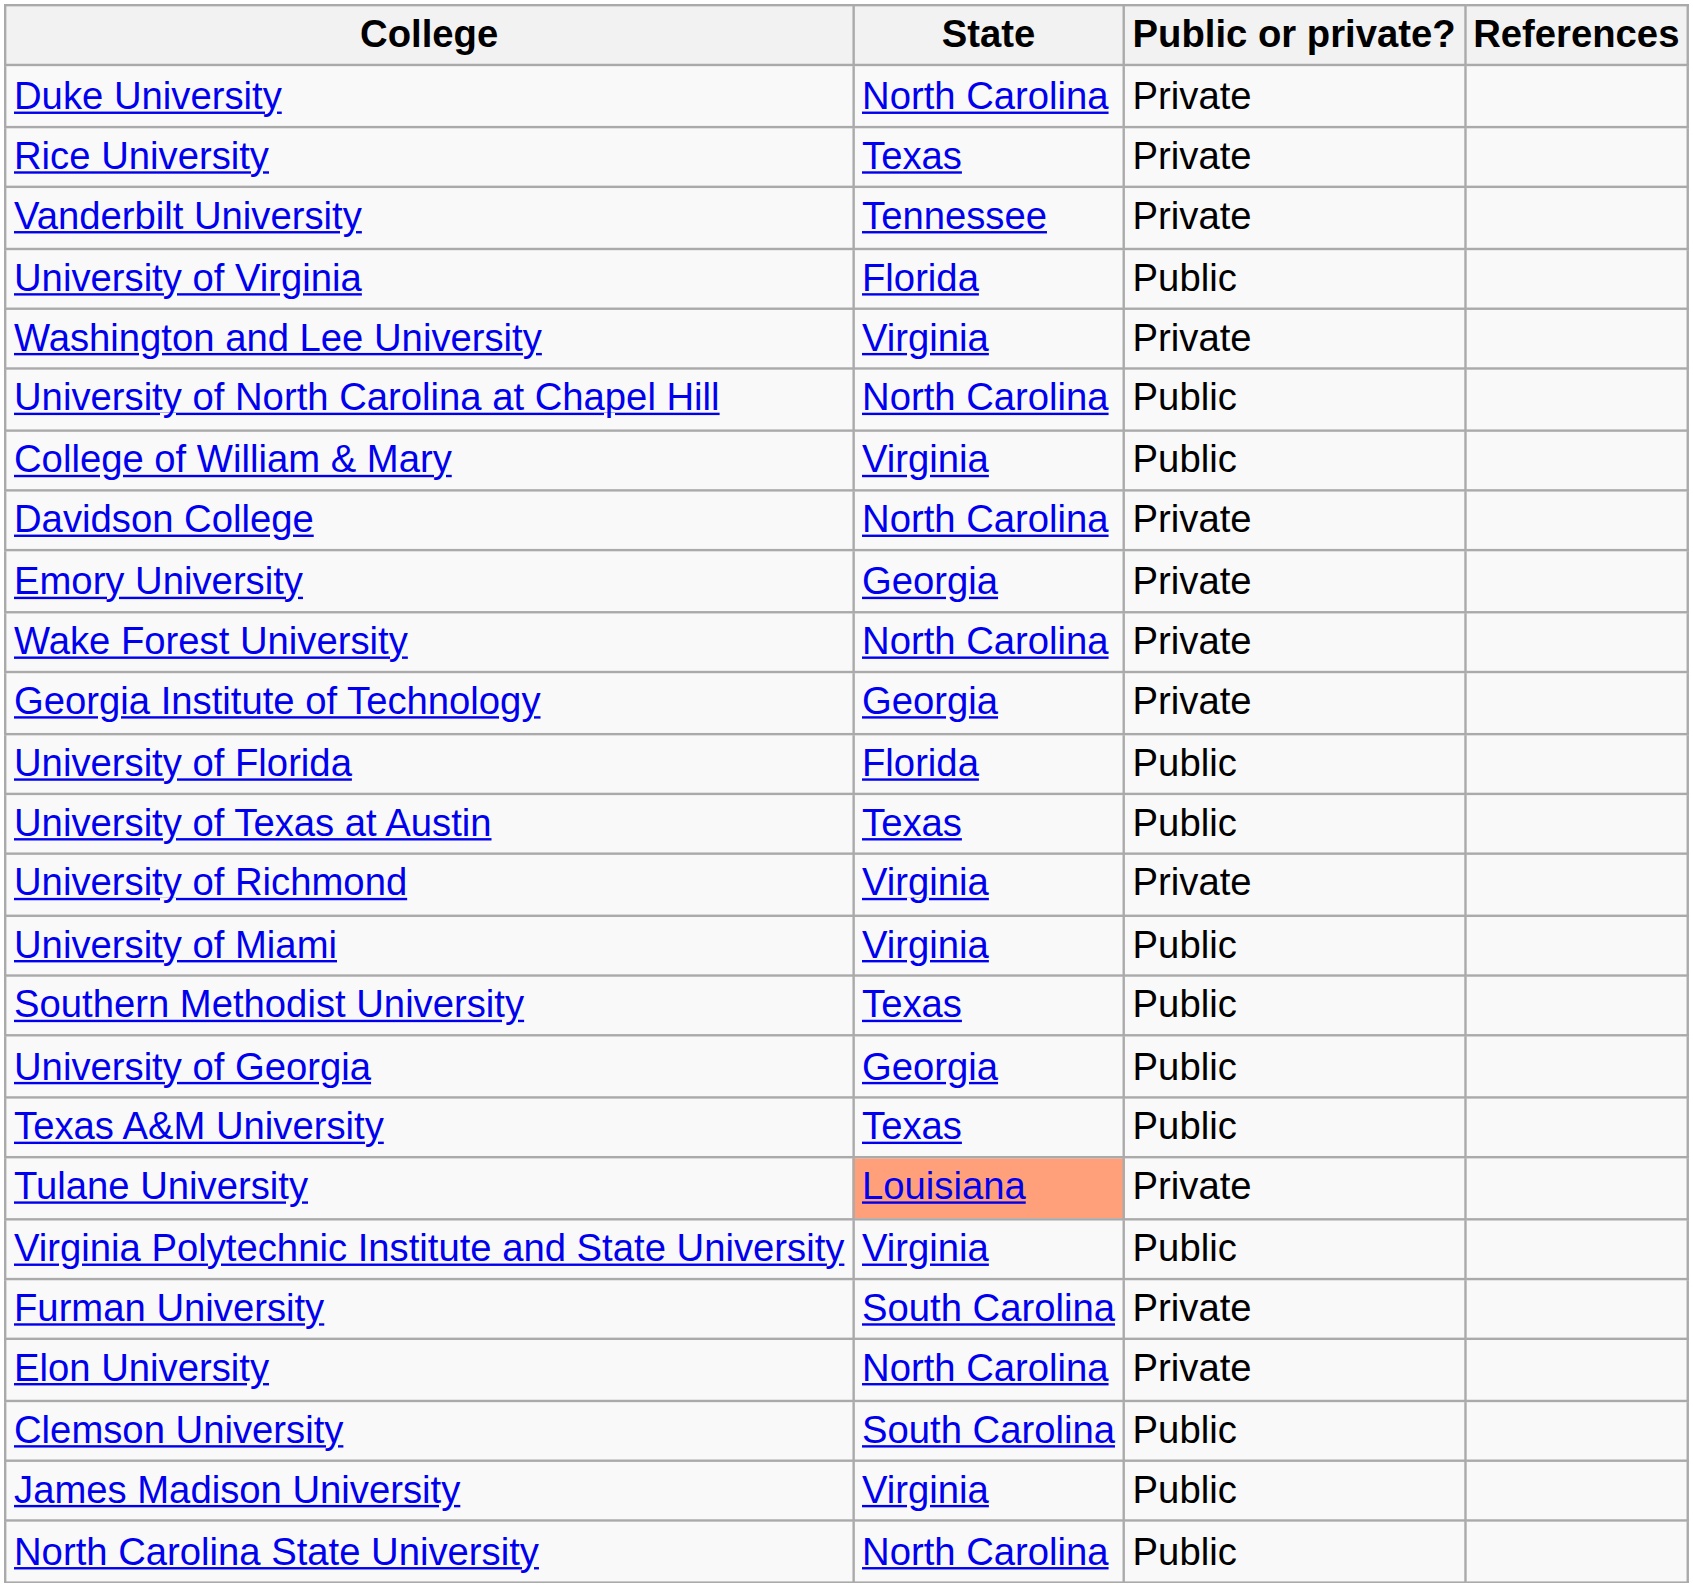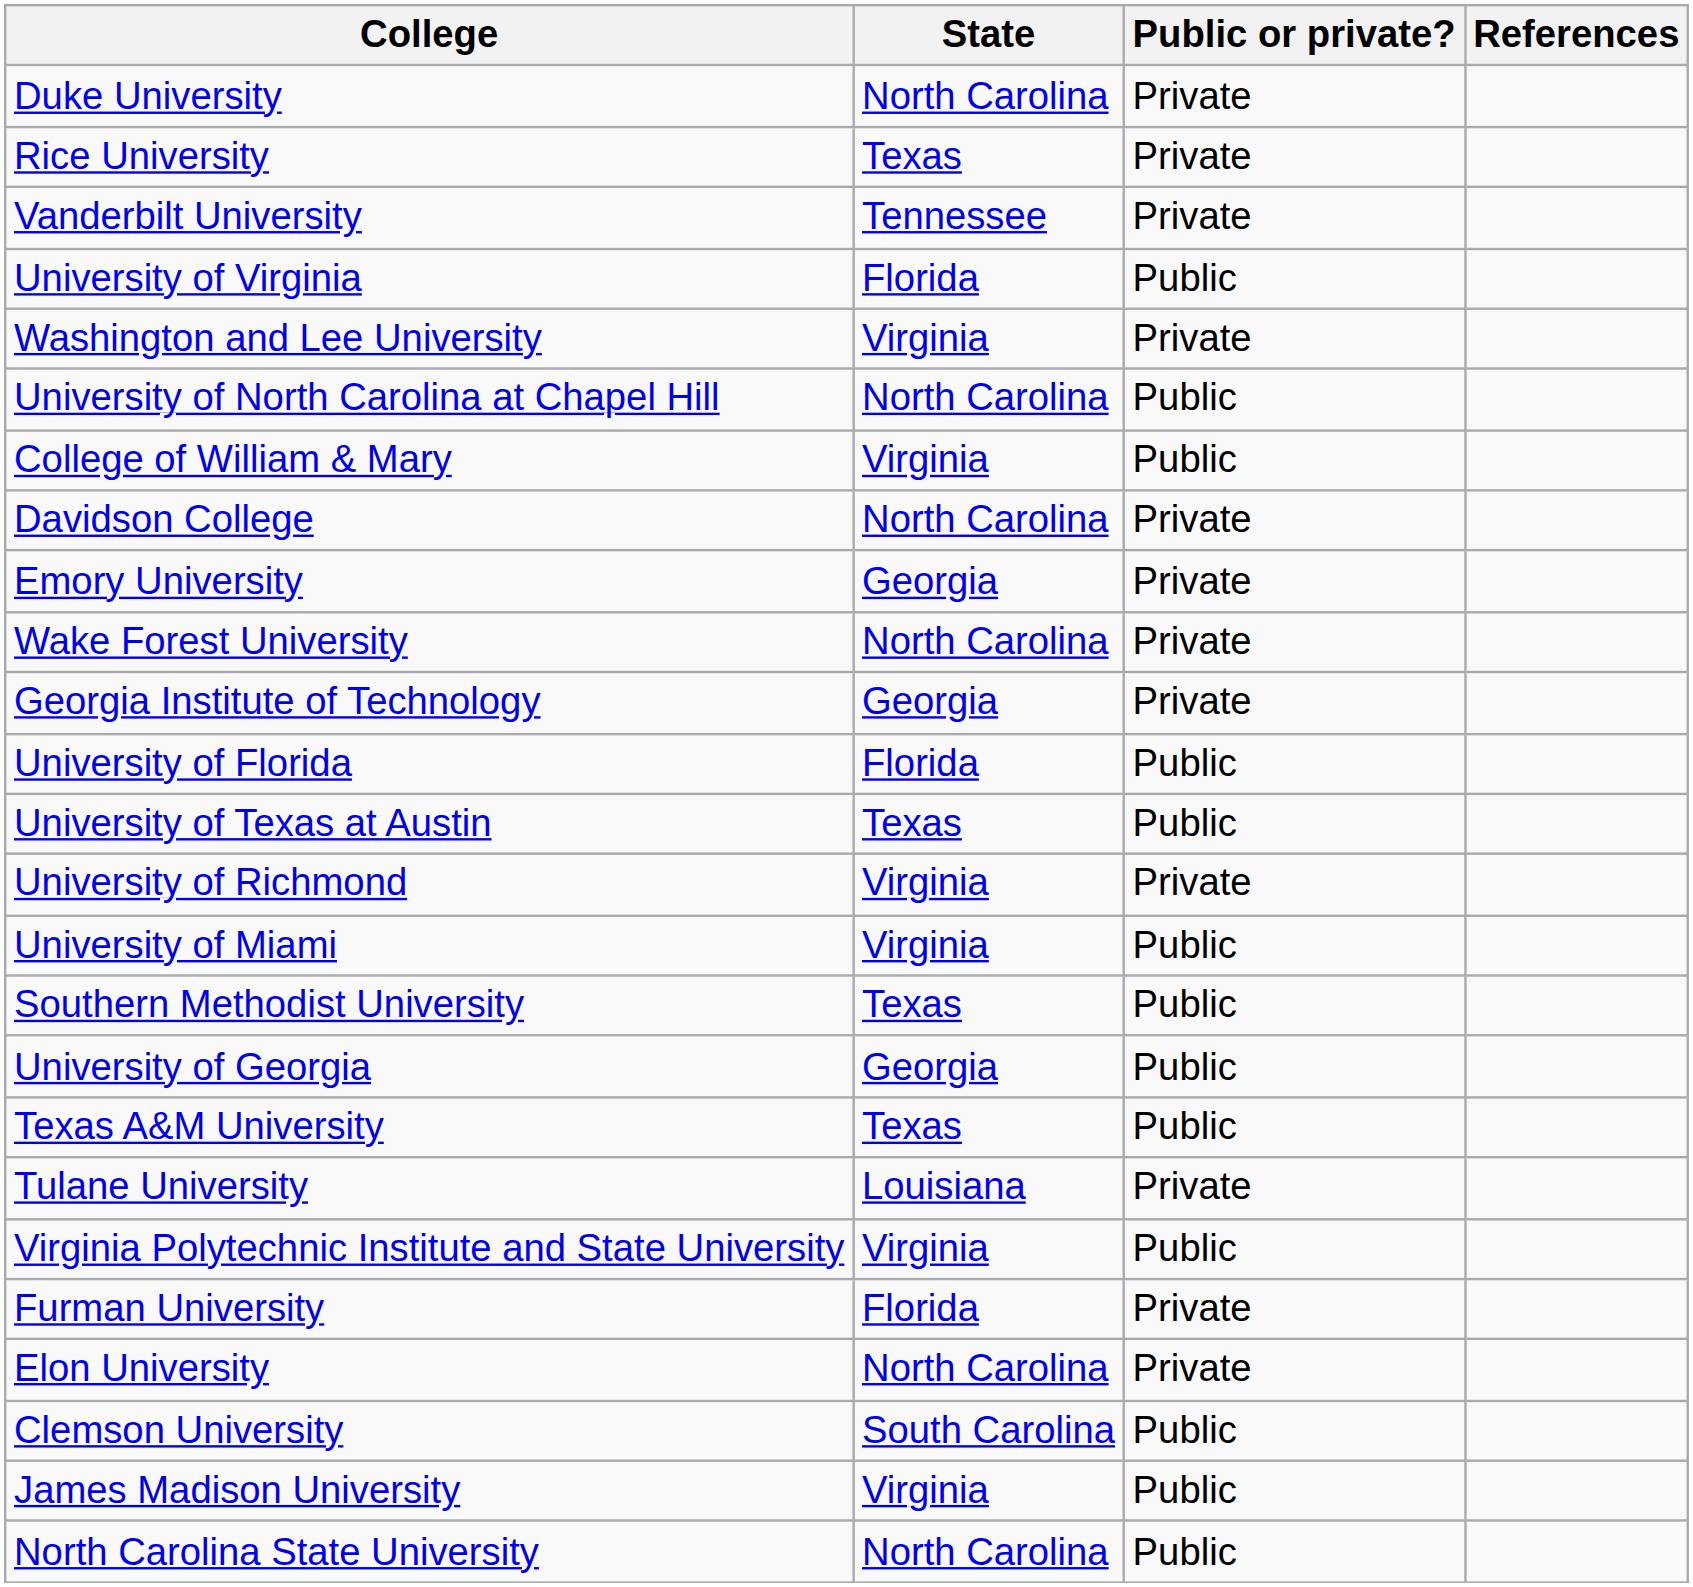Tulane University | State: lightsalmon background -> no background
Furman University | State: South Carolina -> Florida
